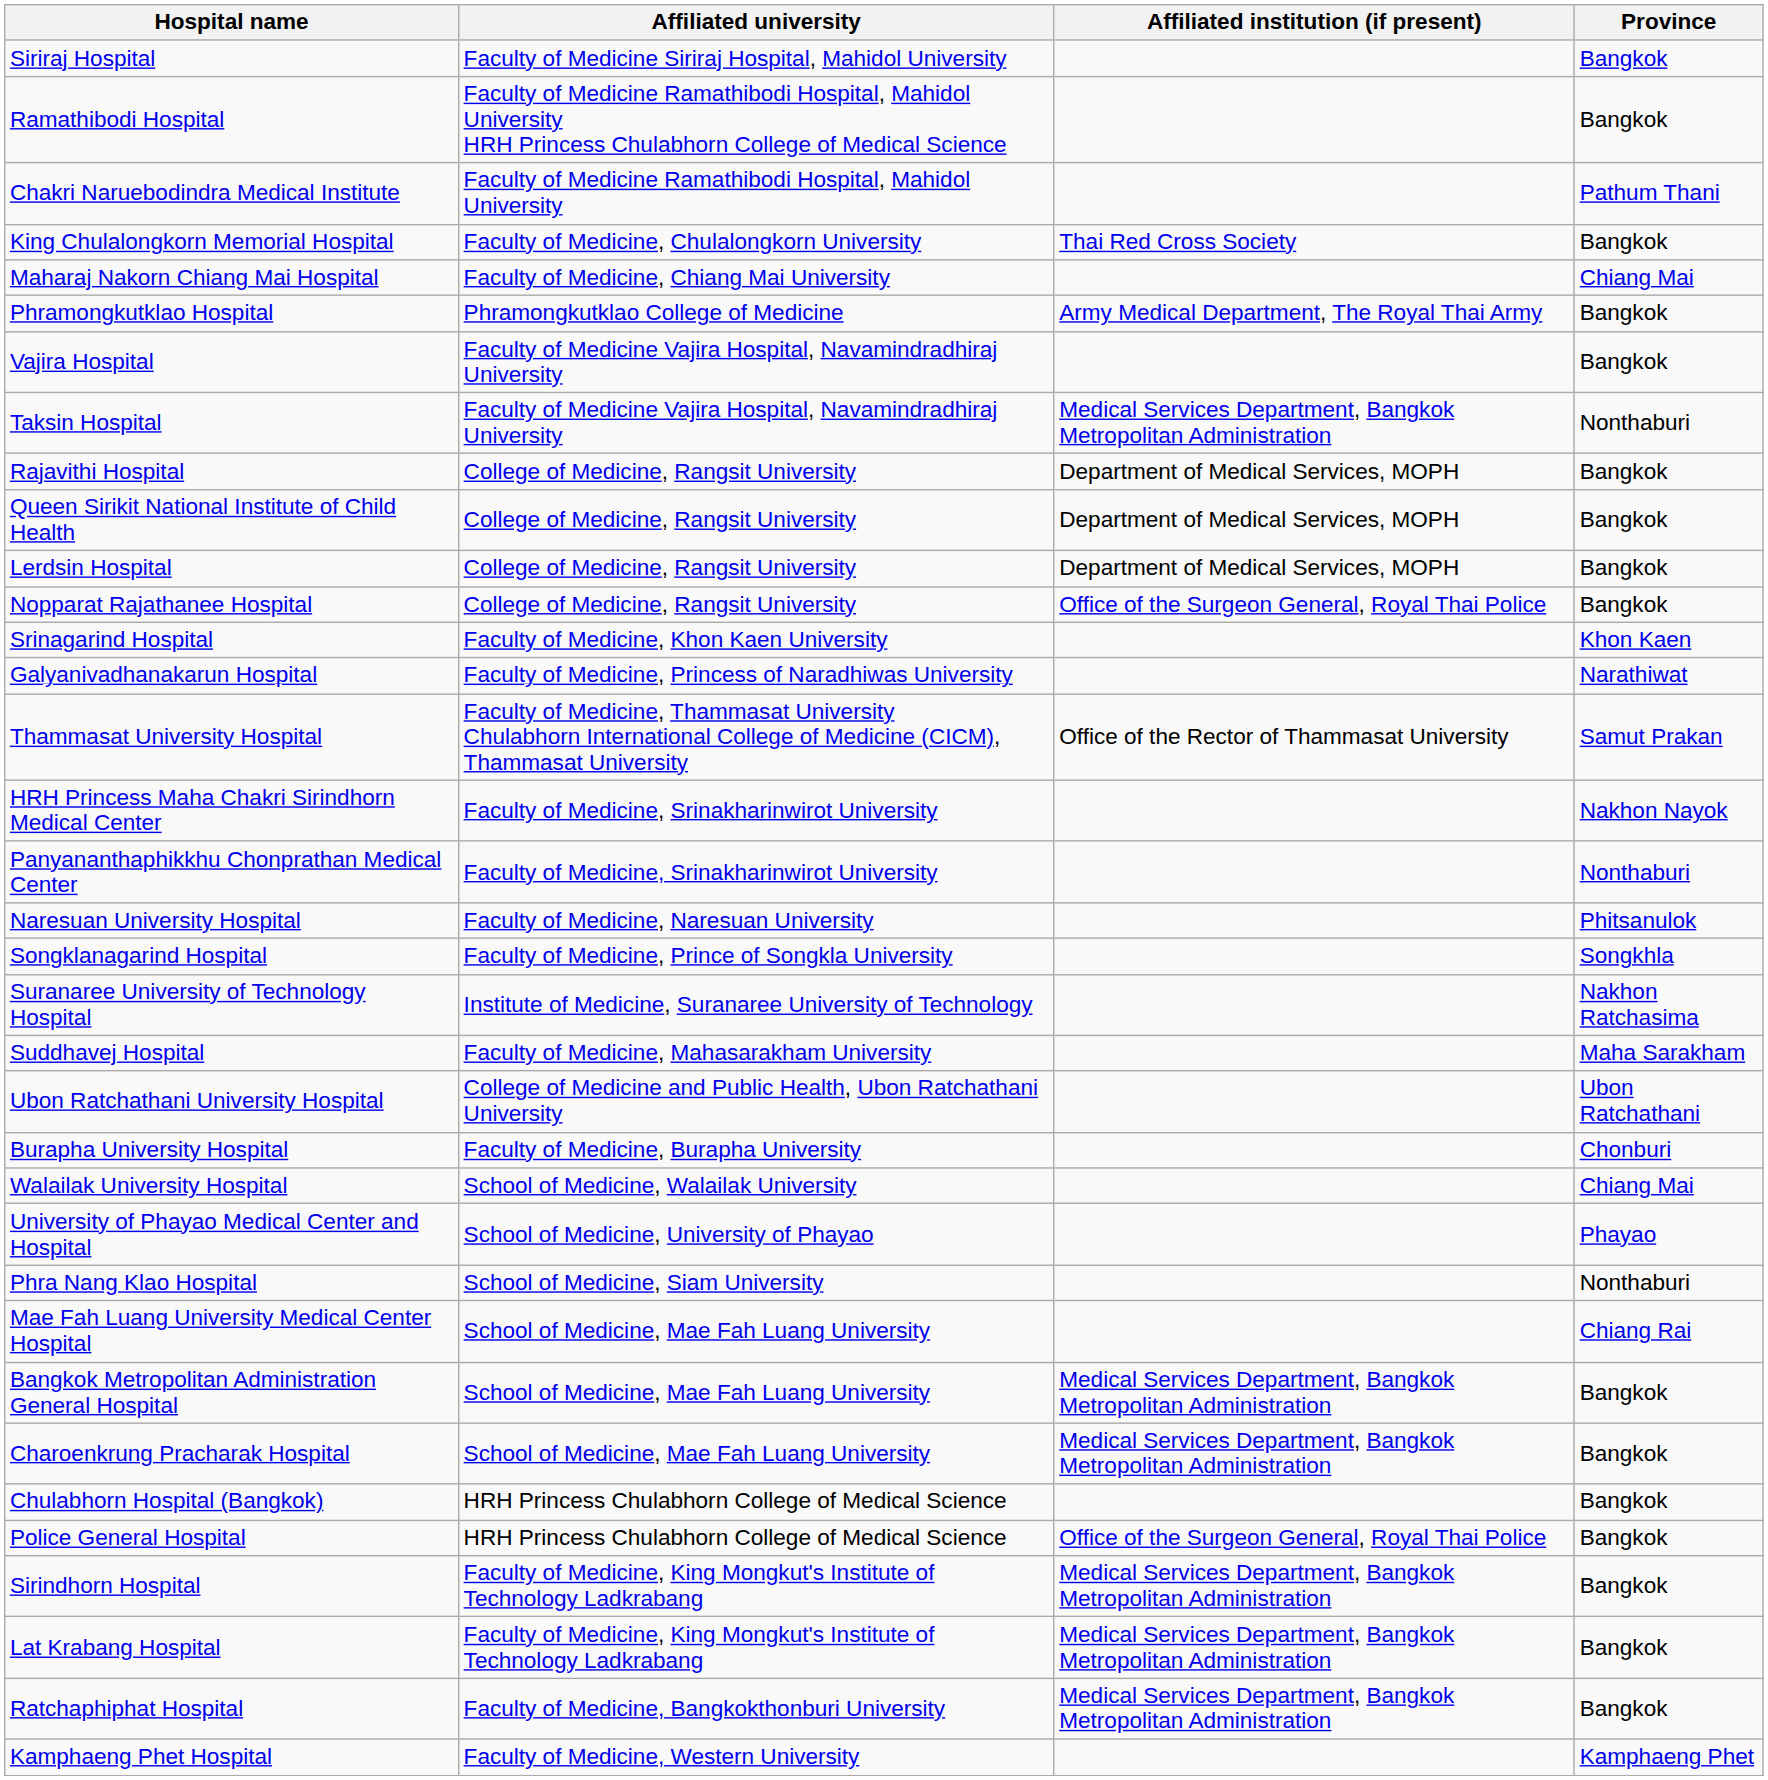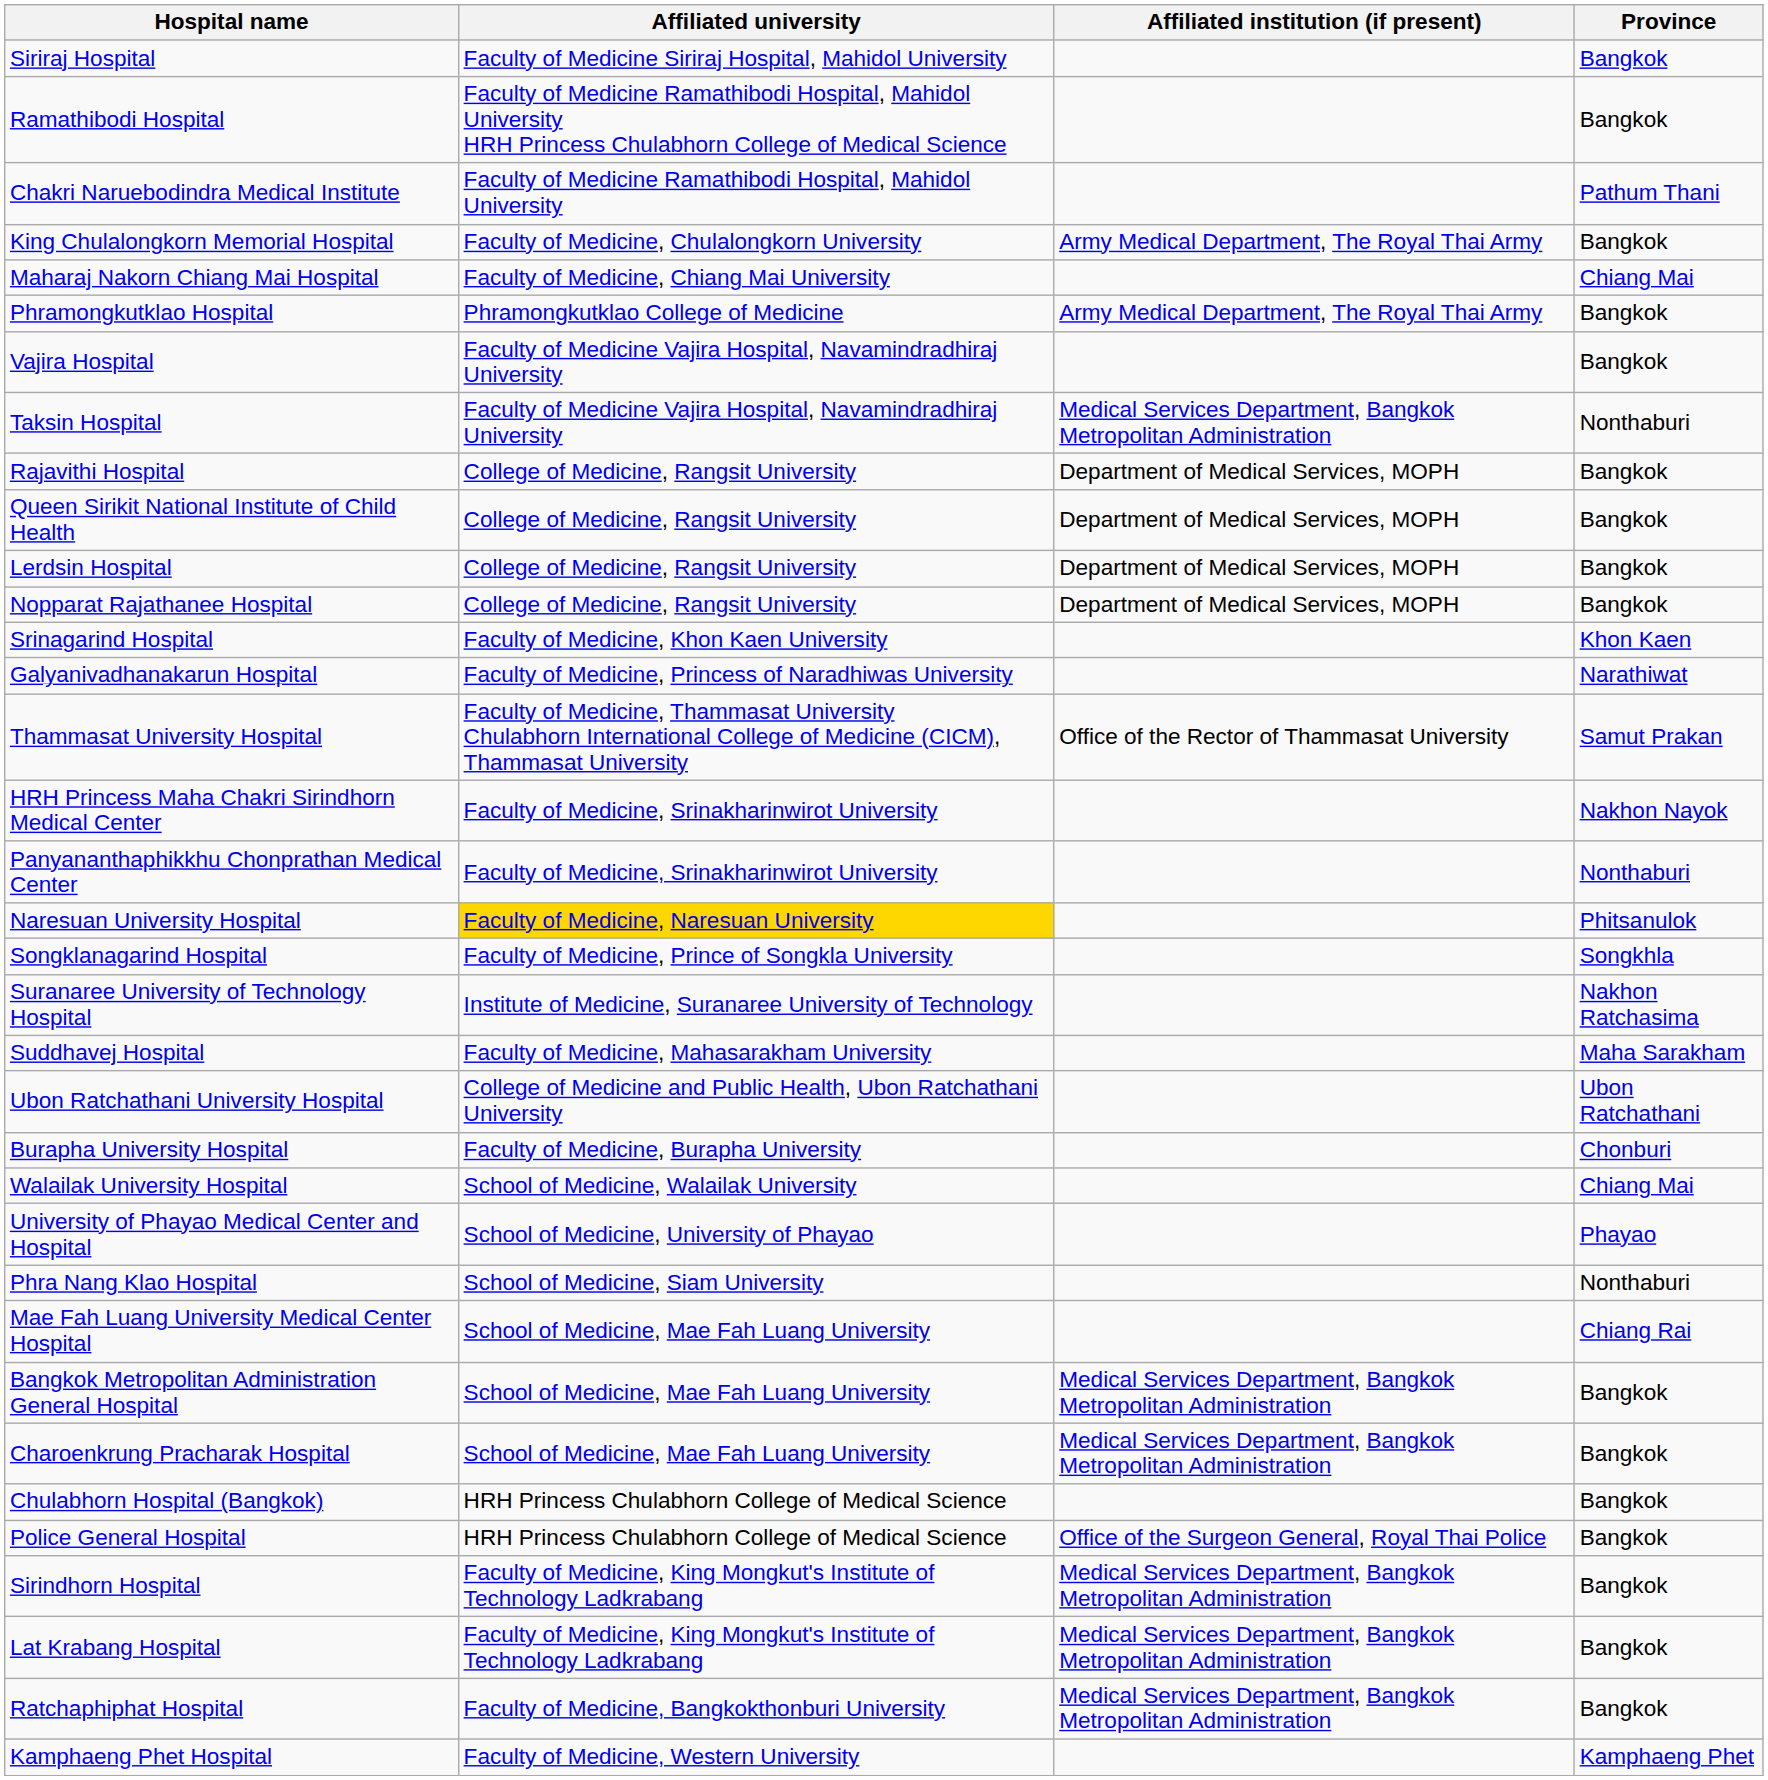King Chulalongkorn Memorial Hospital | Affiliated institution (if present): Thai Red Cross Society -> Army Medical Department, The Royal Thai Army
Nopparat Rajathanee Hospital | Affiliated institution (if present): Office of the Surgeon General, Royal Thai Police -> Department of Medical Services, MOPH
Naresuan University Hospital | Affiliated university: no background -> gold background
